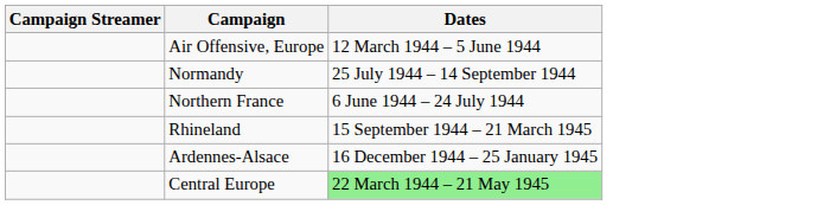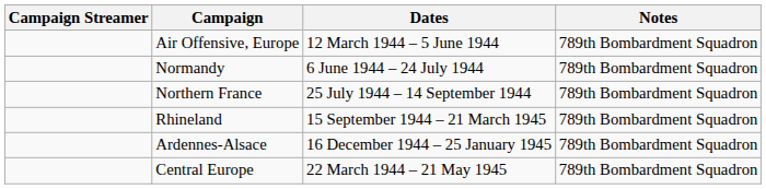+ column: Notes | 789th Bombardment Squadron | 789th Bombardment Squadron | 789th Bombardment Squadron | 789th Bombardment Squadron | 789th Bombardment Squadron | 789th Bombardment Squadron
Normandy | Dates: 25 July 1944 – 14 September 1944 -> 6 June 1944 – 24 July 1944
Northern France | Dates: 6 June 1944 – 24 July 1944 -> 25 July 1944 – 14 September 1944
Central Europe | Dates: lightgreen background -> no background
